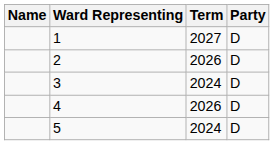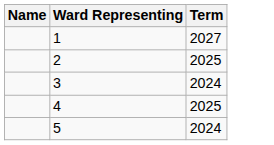- column: Party | D | D | D | D | D
2 | Term: 2026 -> 2025
4 | Term: 2026 -> 2025
